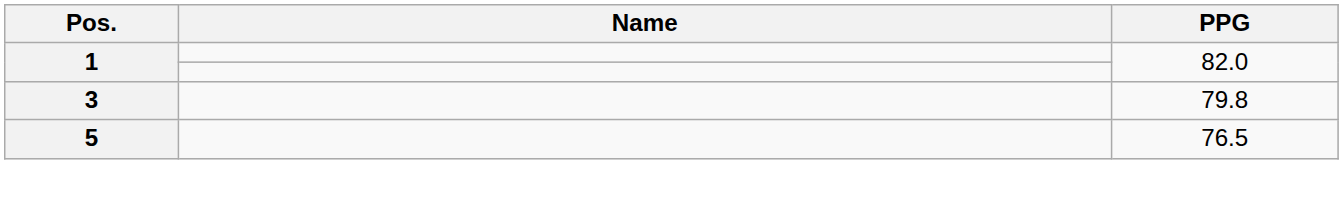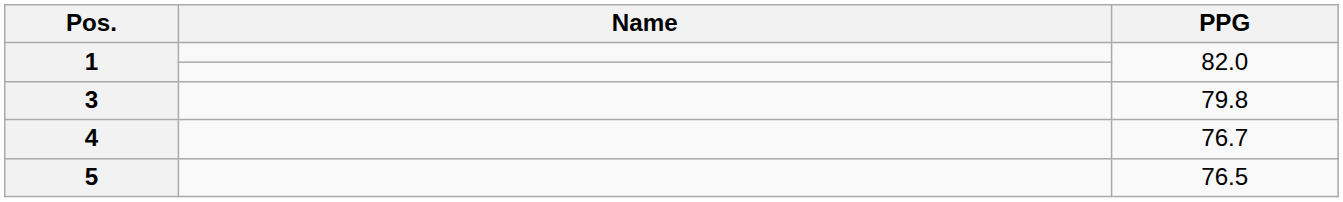+ row: 4 | 76.7
